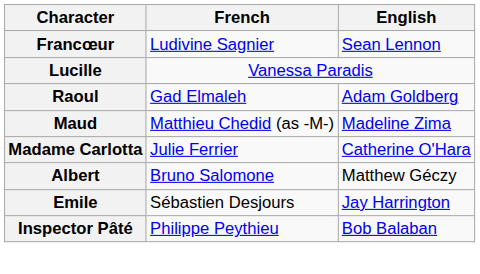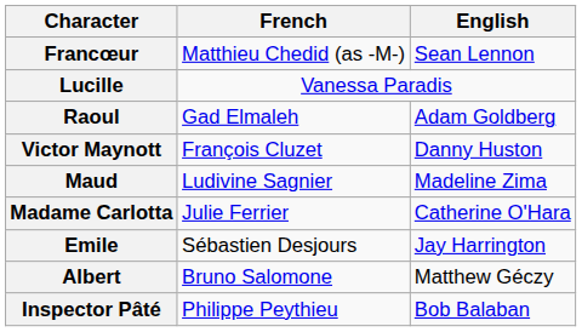Francœur | French: Ludivine Sagnier -> Matthieu Chedid (as -M-)
+ row: Victor Maynott | François Cluzet | Danny Huston
Maud | French: Matthieu Chedid (as -M-) -> Ludivine Sagnier
rows swapped: Albert <-> Emile
